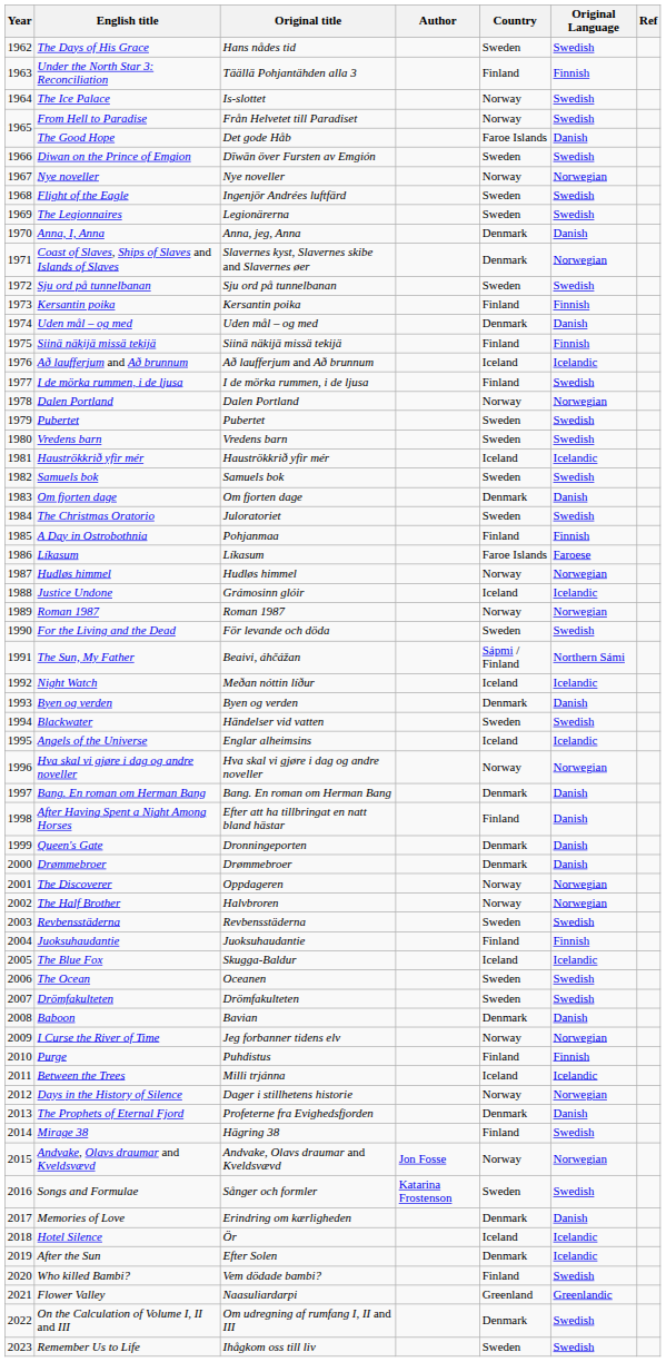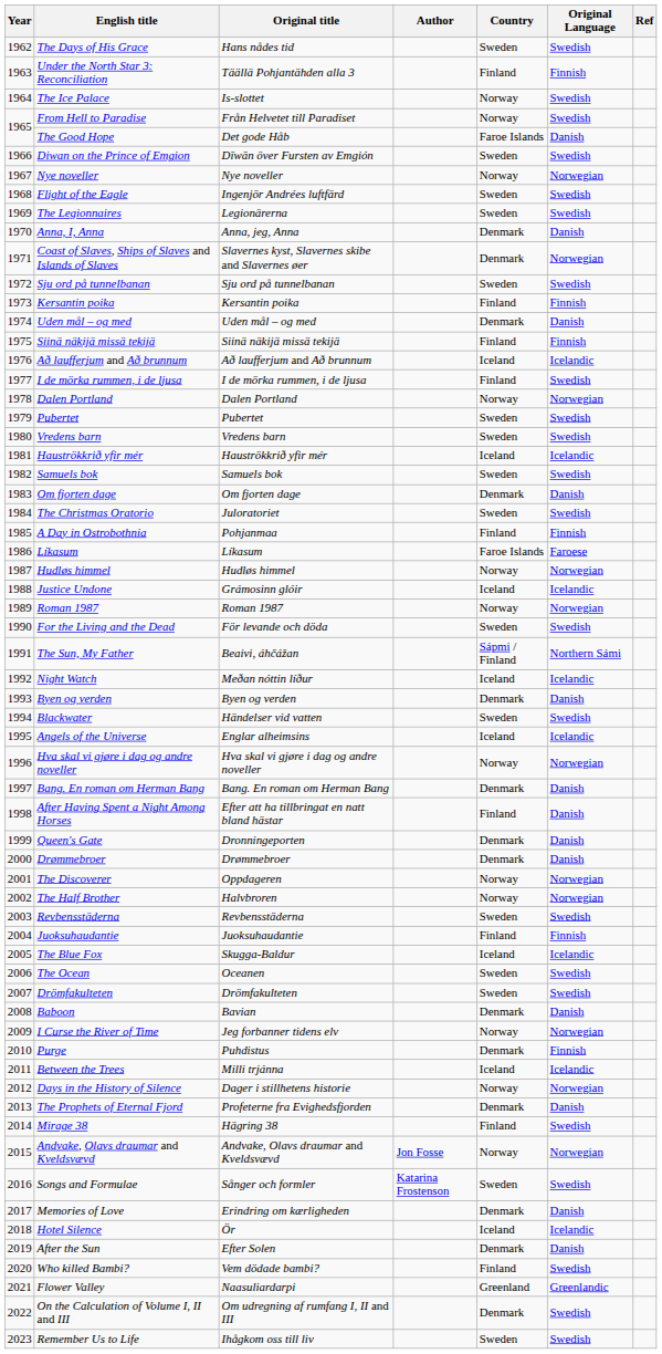Purge | Country: Finland -> Denmark
After the Sun | Original Language: Icelandic -> Danish
